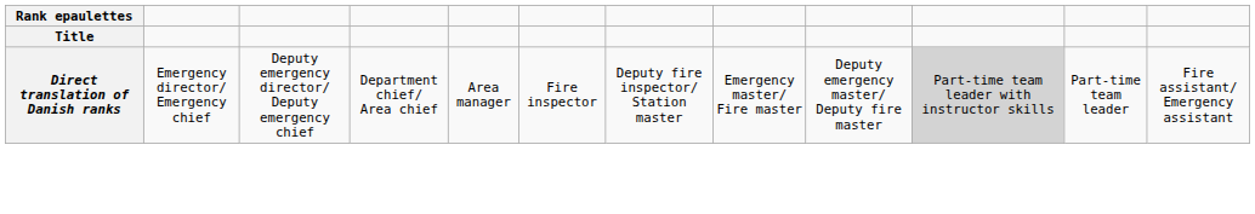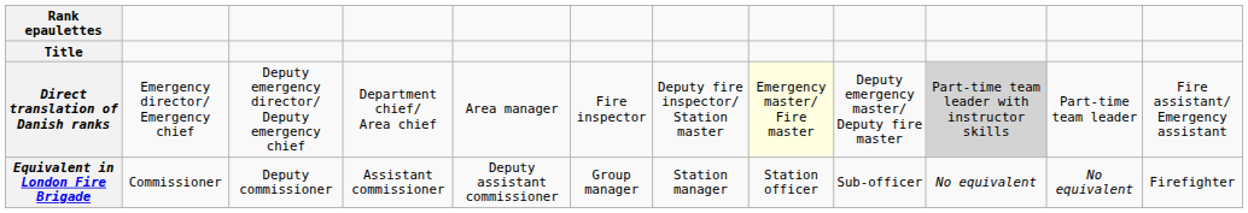Direct translation of Danish ranks | column 8: no background -> lightyellow background
+ row: Equivalent in London Fire Brigade | Commissioner | Deputy commissioner | Assistant commissioner | Deputy assistant commissioner | Group manager | Station manager | Station officer | Sub-officer | No equivalent | No equivalent | Firefighter
